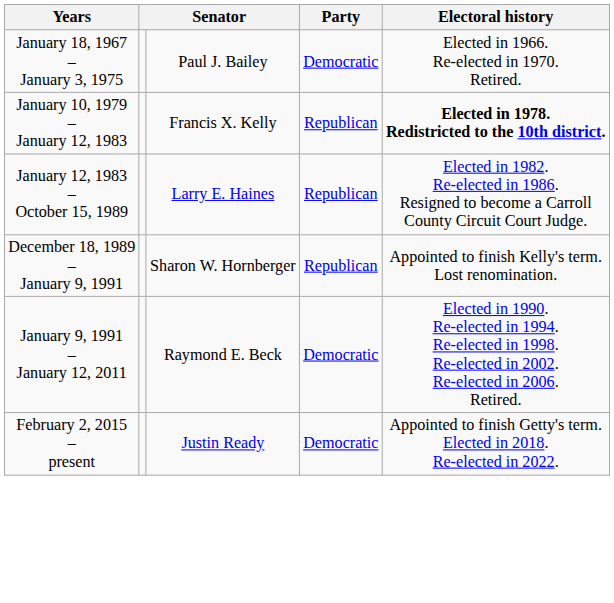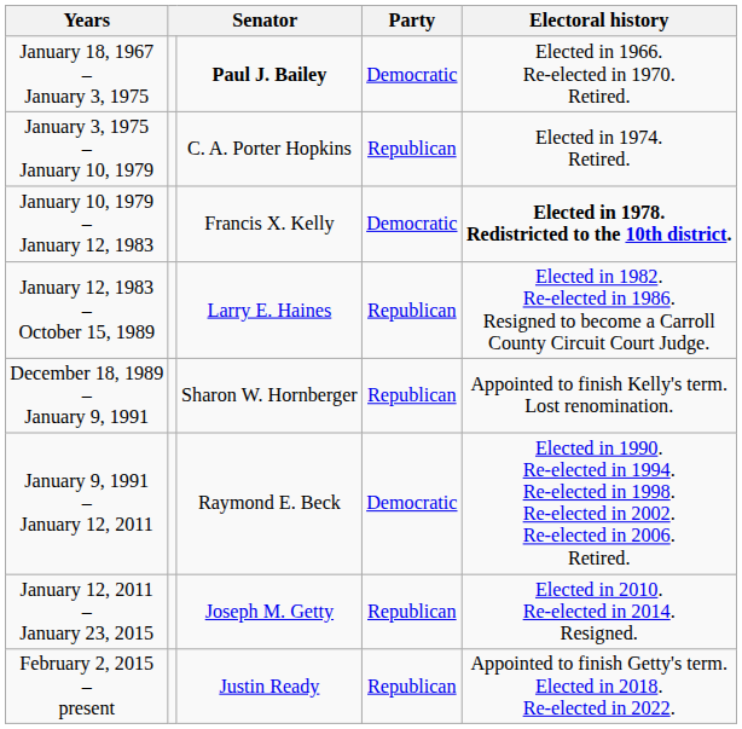January 18, 1967 – January 3, 1975 | column 3: normal -> bold
+ row: January 3, 1975 – January 10, 1979 | C. A. Porter Hopkins | Republican | Elected in 1974. Retired.
January 10, 1979 – January 12, 1983 | Party: Republican -> Democratic
+ row: January 12, 2011 – January 23, 2015 | Joseph M. Getty | Republican | Elected in 2010. Re-elected in 2014. Resigned.
February 2, 2015 – present | Party: Democratic -> Republican
